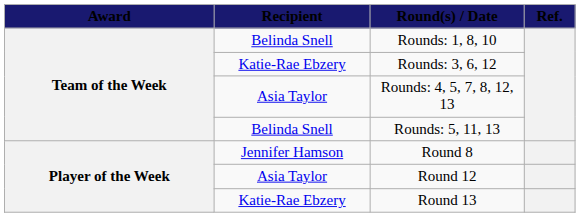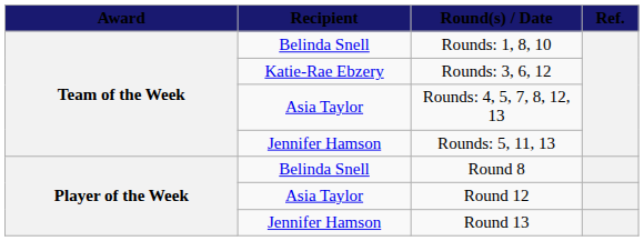Rounds: 5, 11, 13 | Recipient: Belinda Snell -> Jennifer Hamson
Round 8 | Recipient: Jennifer Hamson -> Belinda Snell
Round 13 | Recipient: Katie-Rae Ebzery -> Jennifer Hamson
